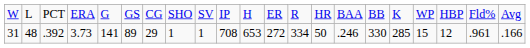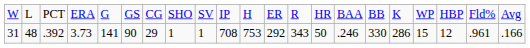31 | column 6: 89 -> 90
31 | column 11: 653 -> 753
31 | column 12: 272 -> 292
31 | column 13: 334 -> 343
31 | column 17: 285 -> 286
